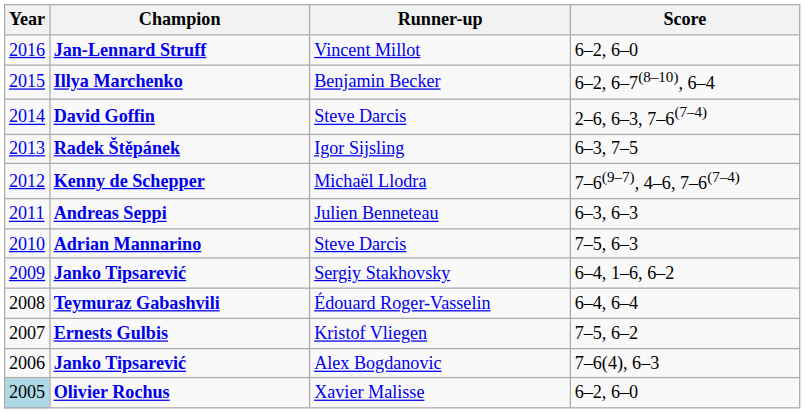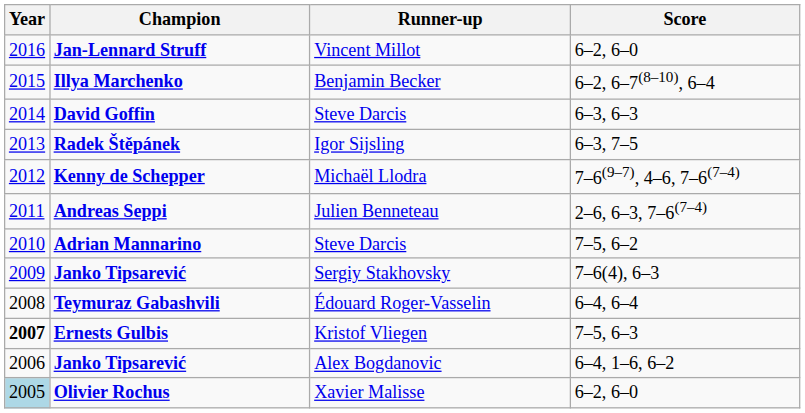David Goffin | Score: 2–6, 6–3, 7–6(7–4) -> 6–3, 6–3
Andreas Seppi | Score: 6–3, 6–3 -> 2–6, 6–3, 7–6(7–4)
Adrian Mannarino | Score: 7–5, 6–3 -> 7–5, 6–2
Janko Tipsarević / Sergiy Stakhovsky | Score: 6–4, 1–6, 6–2 -> 7–6(4), 6–3
Ernests Gulbis | Year: normal -> bold
Ernests Gulbis | Score: 7–5, 6–2 -> 7–5, 6–3
Janko Tipsarević / Alex Bogdanovic | Score: 7–6(4), 6–3 -> 6–4, 1–6, 6–2
